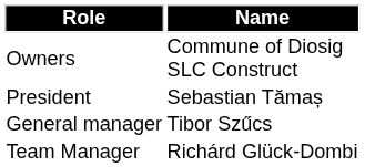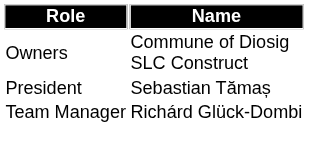- row: General manager | Tibor Szűcs
